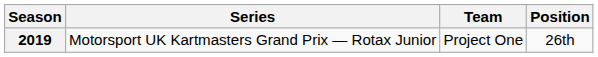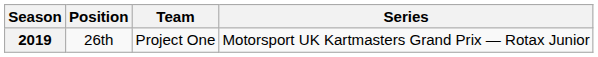columns swapped: Series <-> Position
